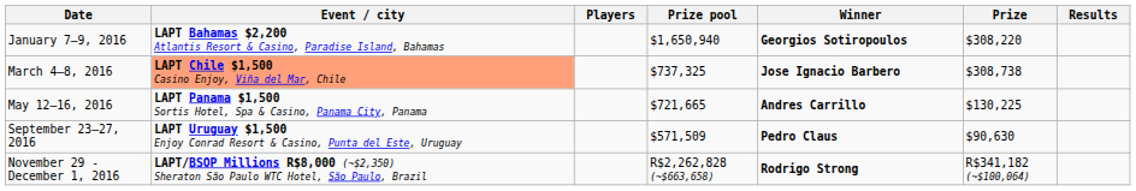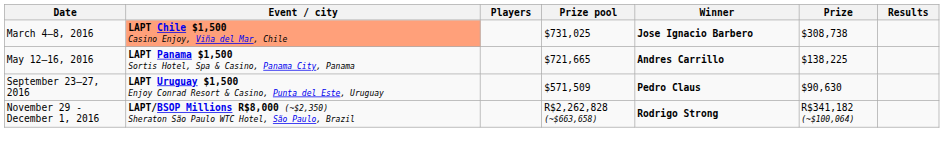- row: January 7–9, 2016 | LAPT Bahamas $2,200 Atlantis Resort & Casino, Paradise Island, Bahamas | $1,650,940 | Georgios Sotiropoulos | $308,220
March 4–8, 2016 | Prize pool: $737,325 -> $731,025
May 12–16, 2016 | Prize: $130,225 -> $138,225
